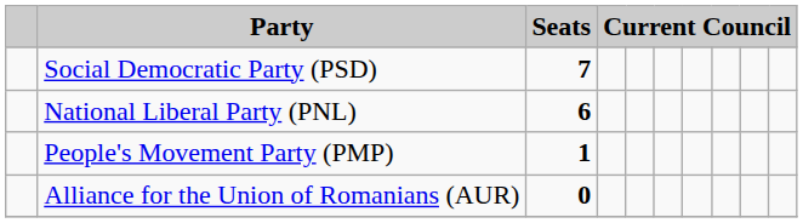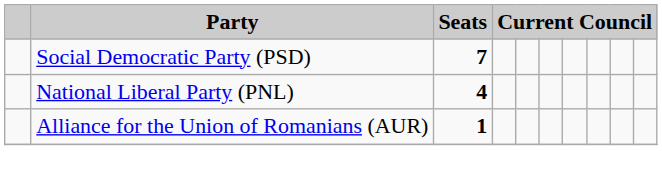National Liberal Party (PNL) | Seats: 6 -> 4
- row: People's Movement Party (PMP) | 1
Alliance for the Union of Romanians (AUR) | Seats: 0 -> 1
